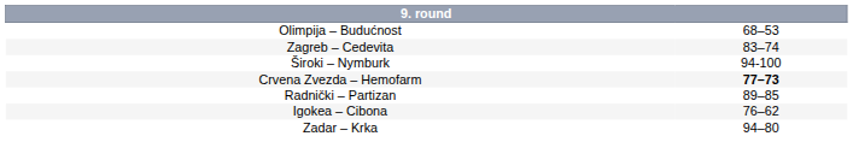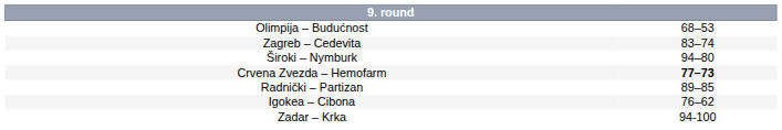Široki – Nymburk | column 2: 94-100 -> 94–80
Zadar – Krka | column 2: 94–80 -> 94-100
